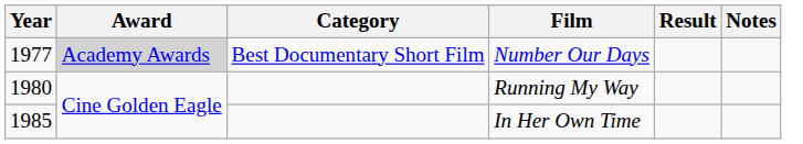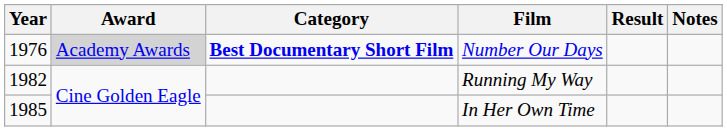Number Our Days | Year: 1977 -> 1976
Number Our Days | Category: normal -> bold
Running My Way | Year: 1980 -> 1982
